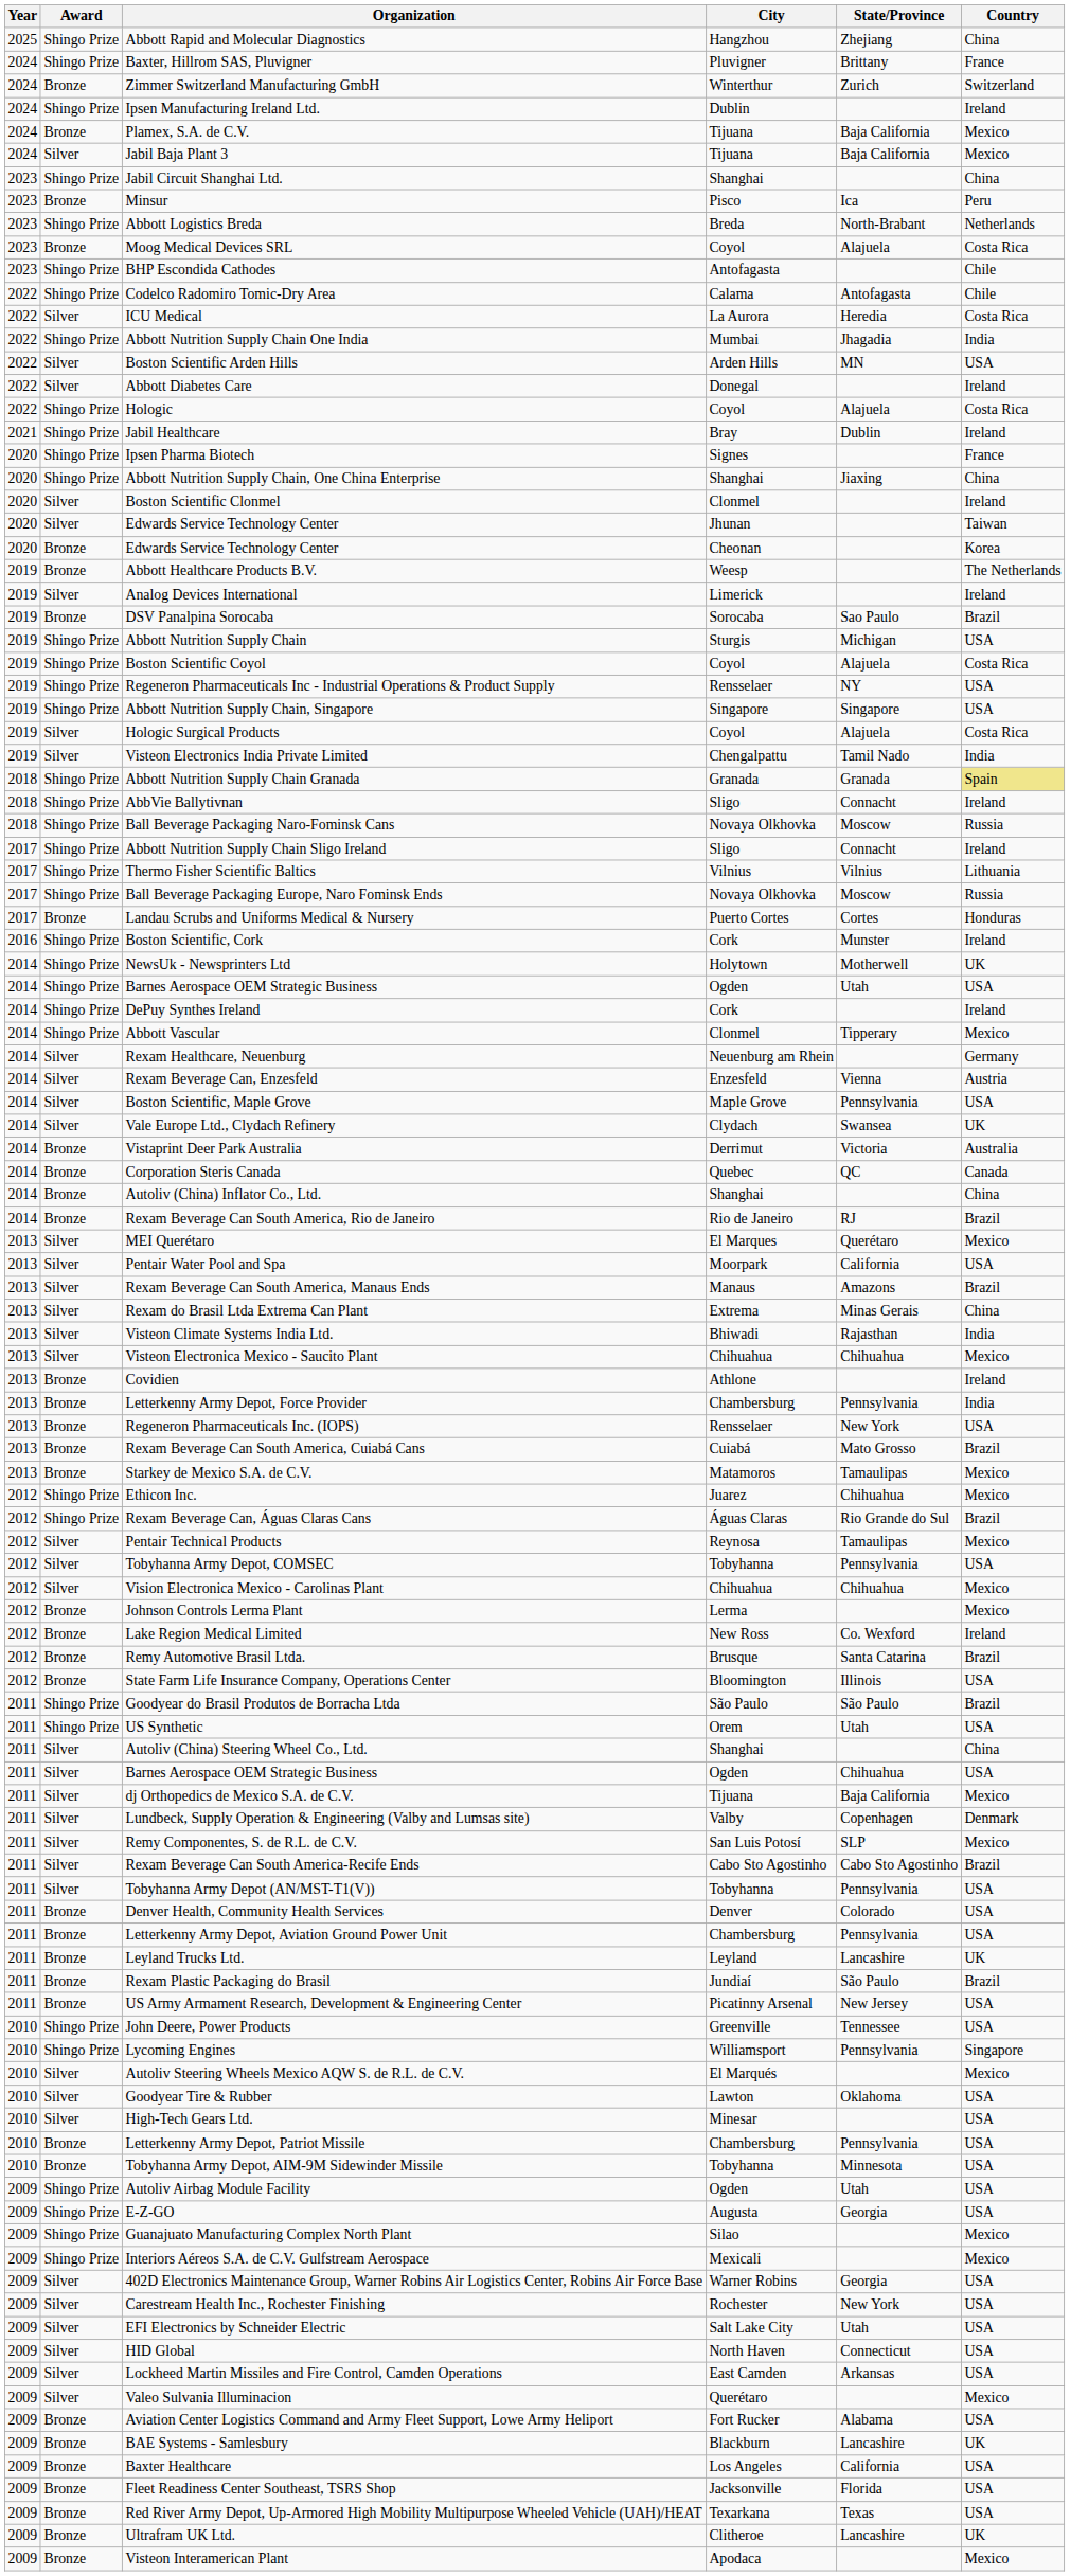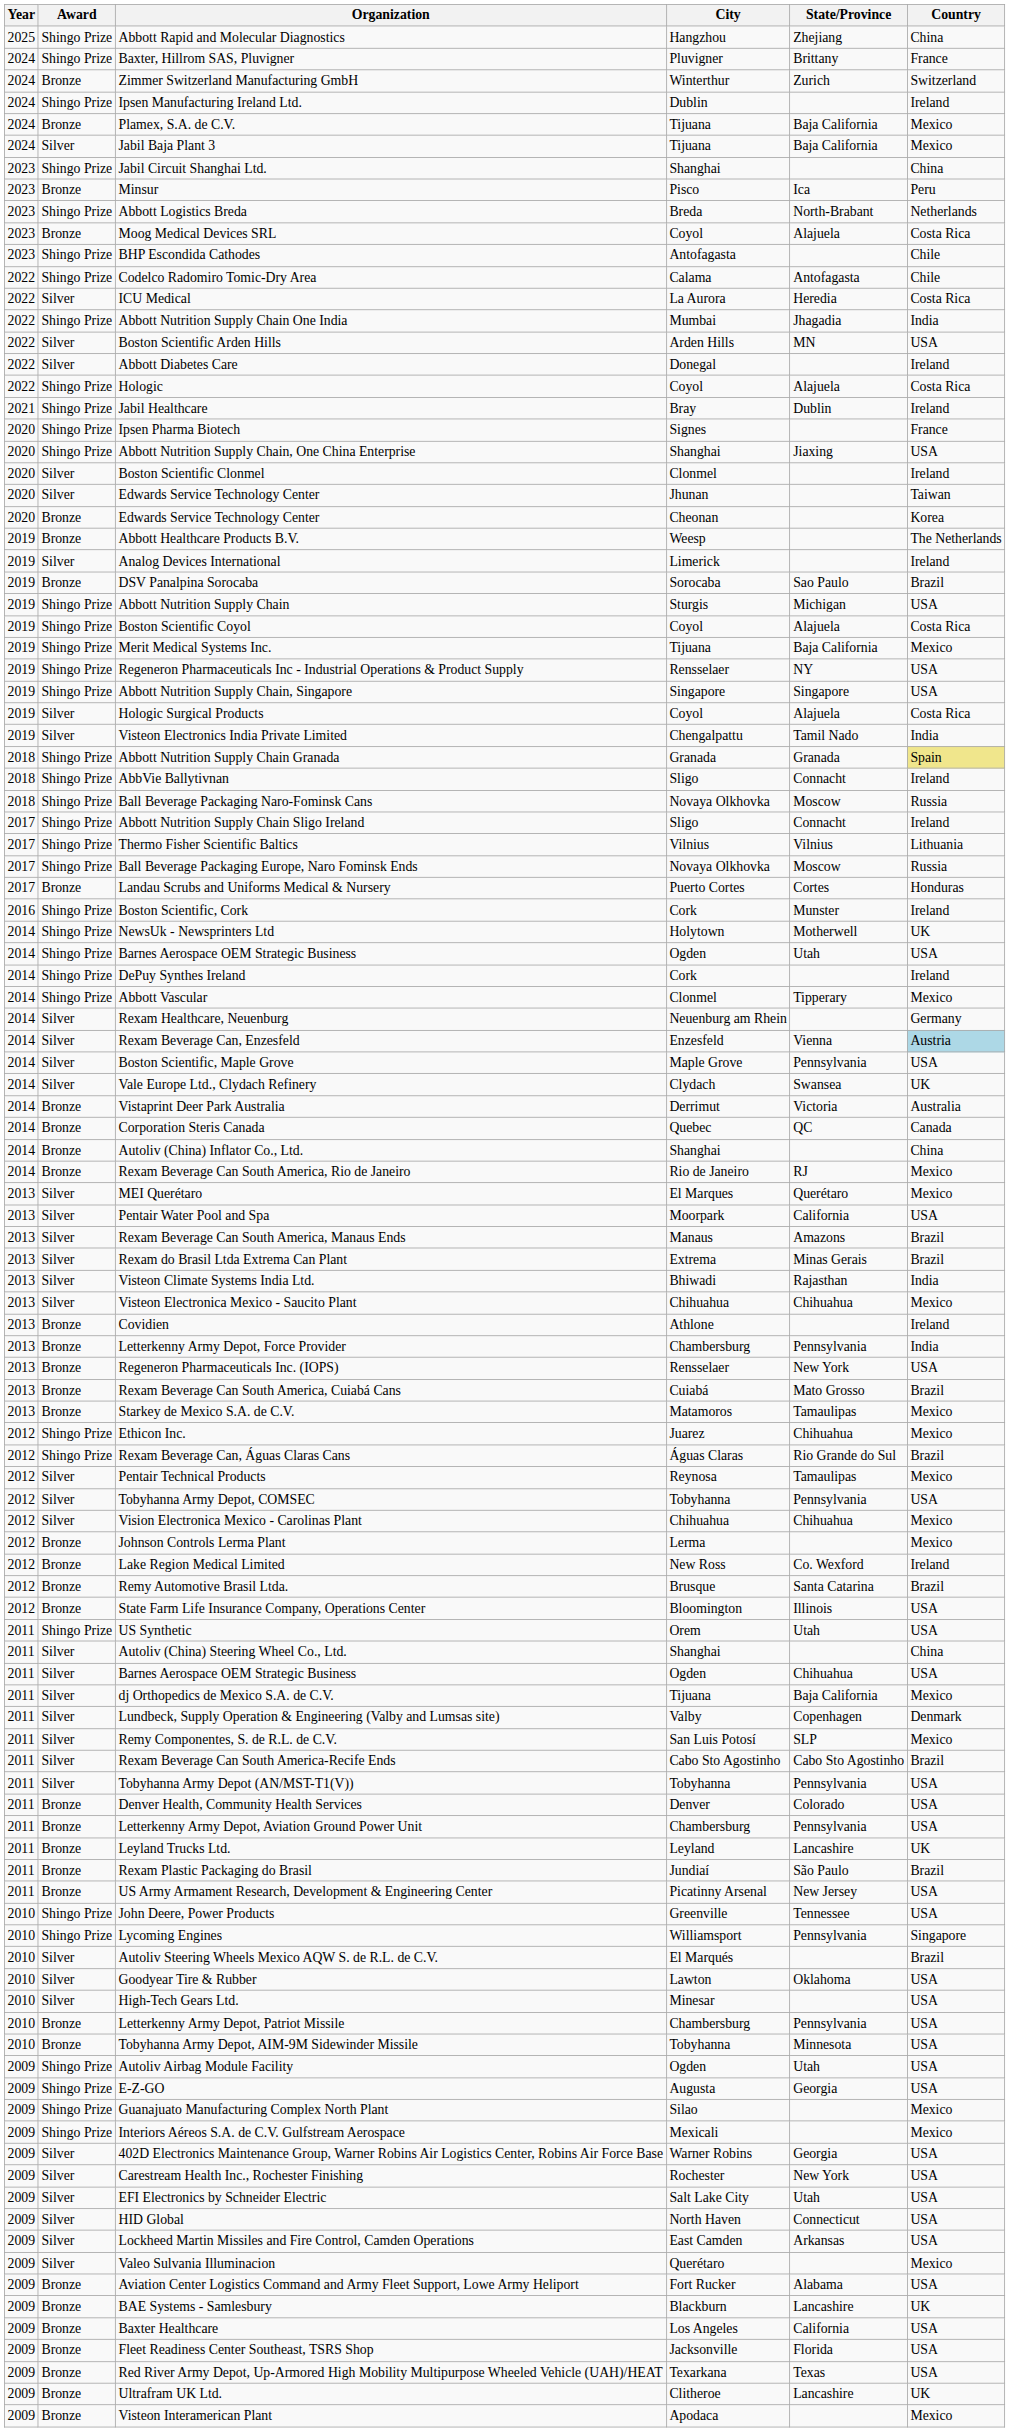Abbott Nutrition Supply Chain, One China Enterprise | Country: China -> USA
+ row: 2019 | Shingo Prize | Merit Medical Systems Inc. | Tijuana | Baja California | Mexico
Rexam Beverage Can, Enzesfeld | Country: no background -> lightblue background
Rexam Beverage Can South America, Rio de Janeiro | Country: Brazil -> Mexico
Rexam do Brasil Ltda Extrema Can Plant | Country: China -> Brazil
- row: 2011 | Shingo Prize | Goodyear do Brasil Produtos de Borracha Ltda | São Paulo | São Paulo | Brazil
Autoliv Steering Wheels Mexico AQW S. de R.L. de C.V. | Country: Mexico -> Brazil
